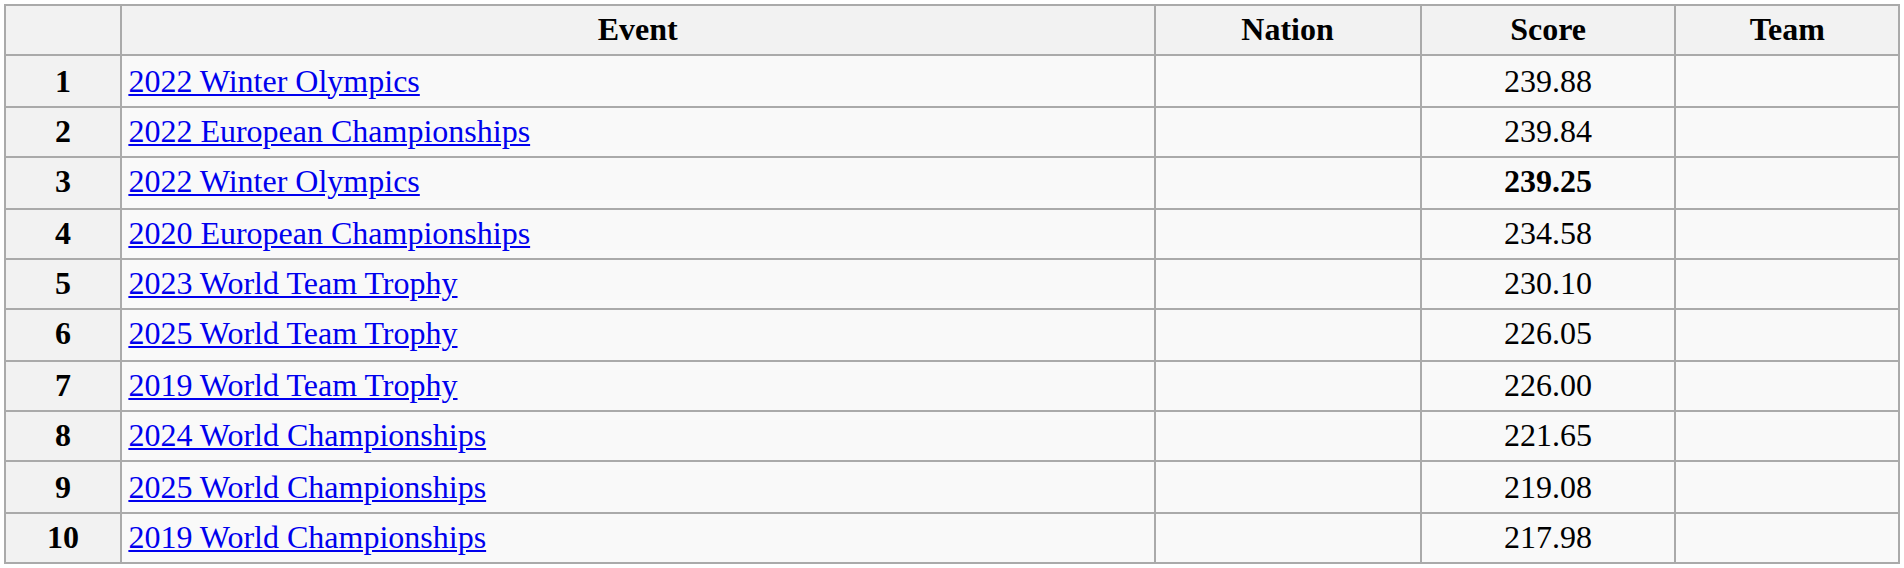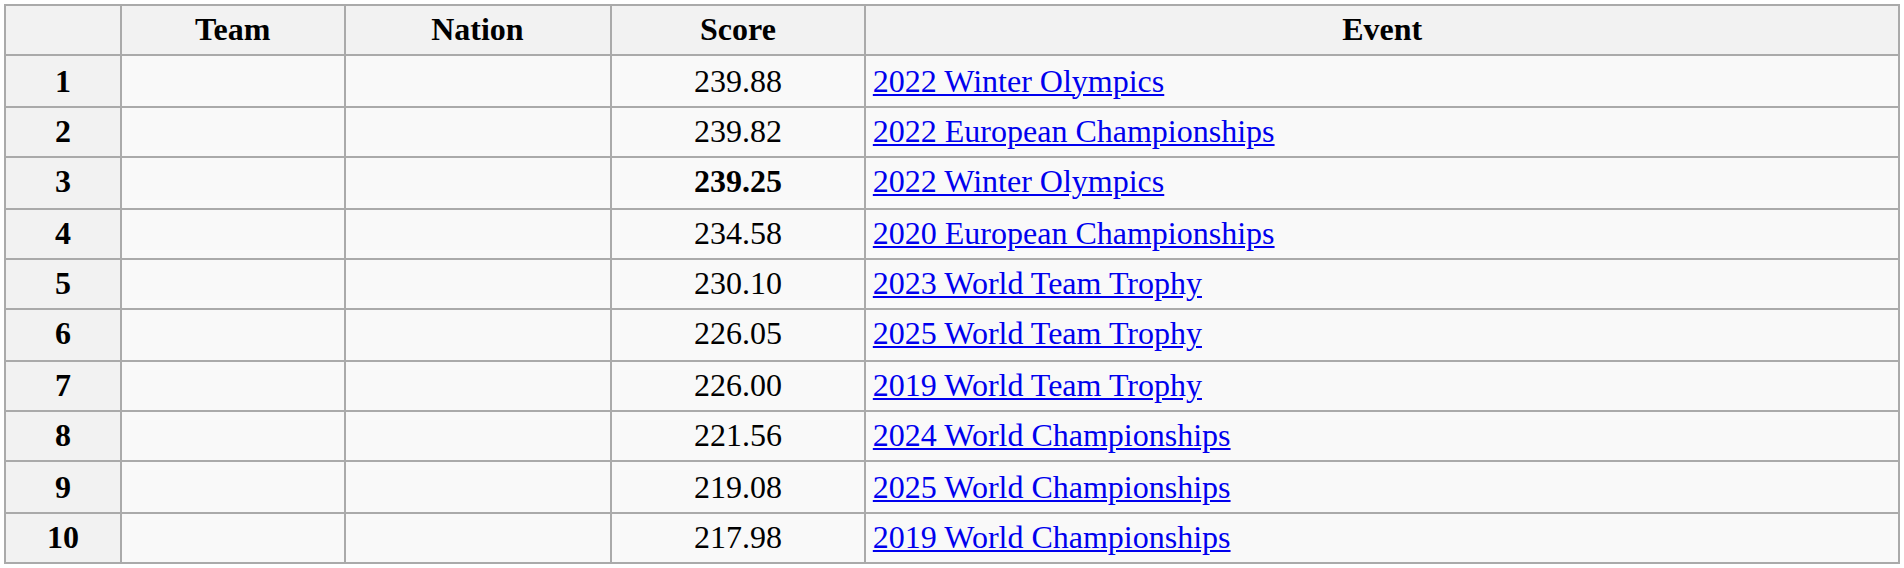columns swapped: Team <-> Event
2 | Score: 239.84 -> 239.82
8 | Score: 221.65 -> 221.56
